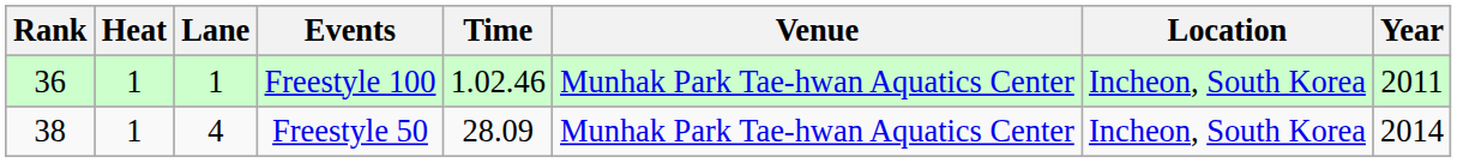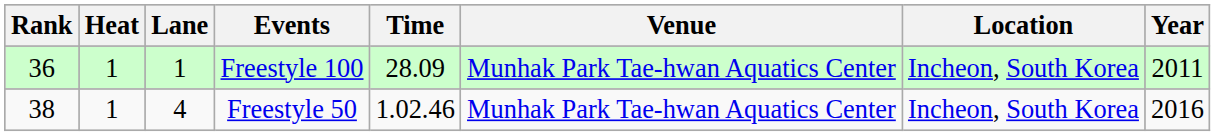Freestyle 100 | Time: 1.02.46 -> 28.09
Freestyle 50 | Time: 28.09 -> 1.02.46
Freestyle 50 | Year: 2014 -> 2016
